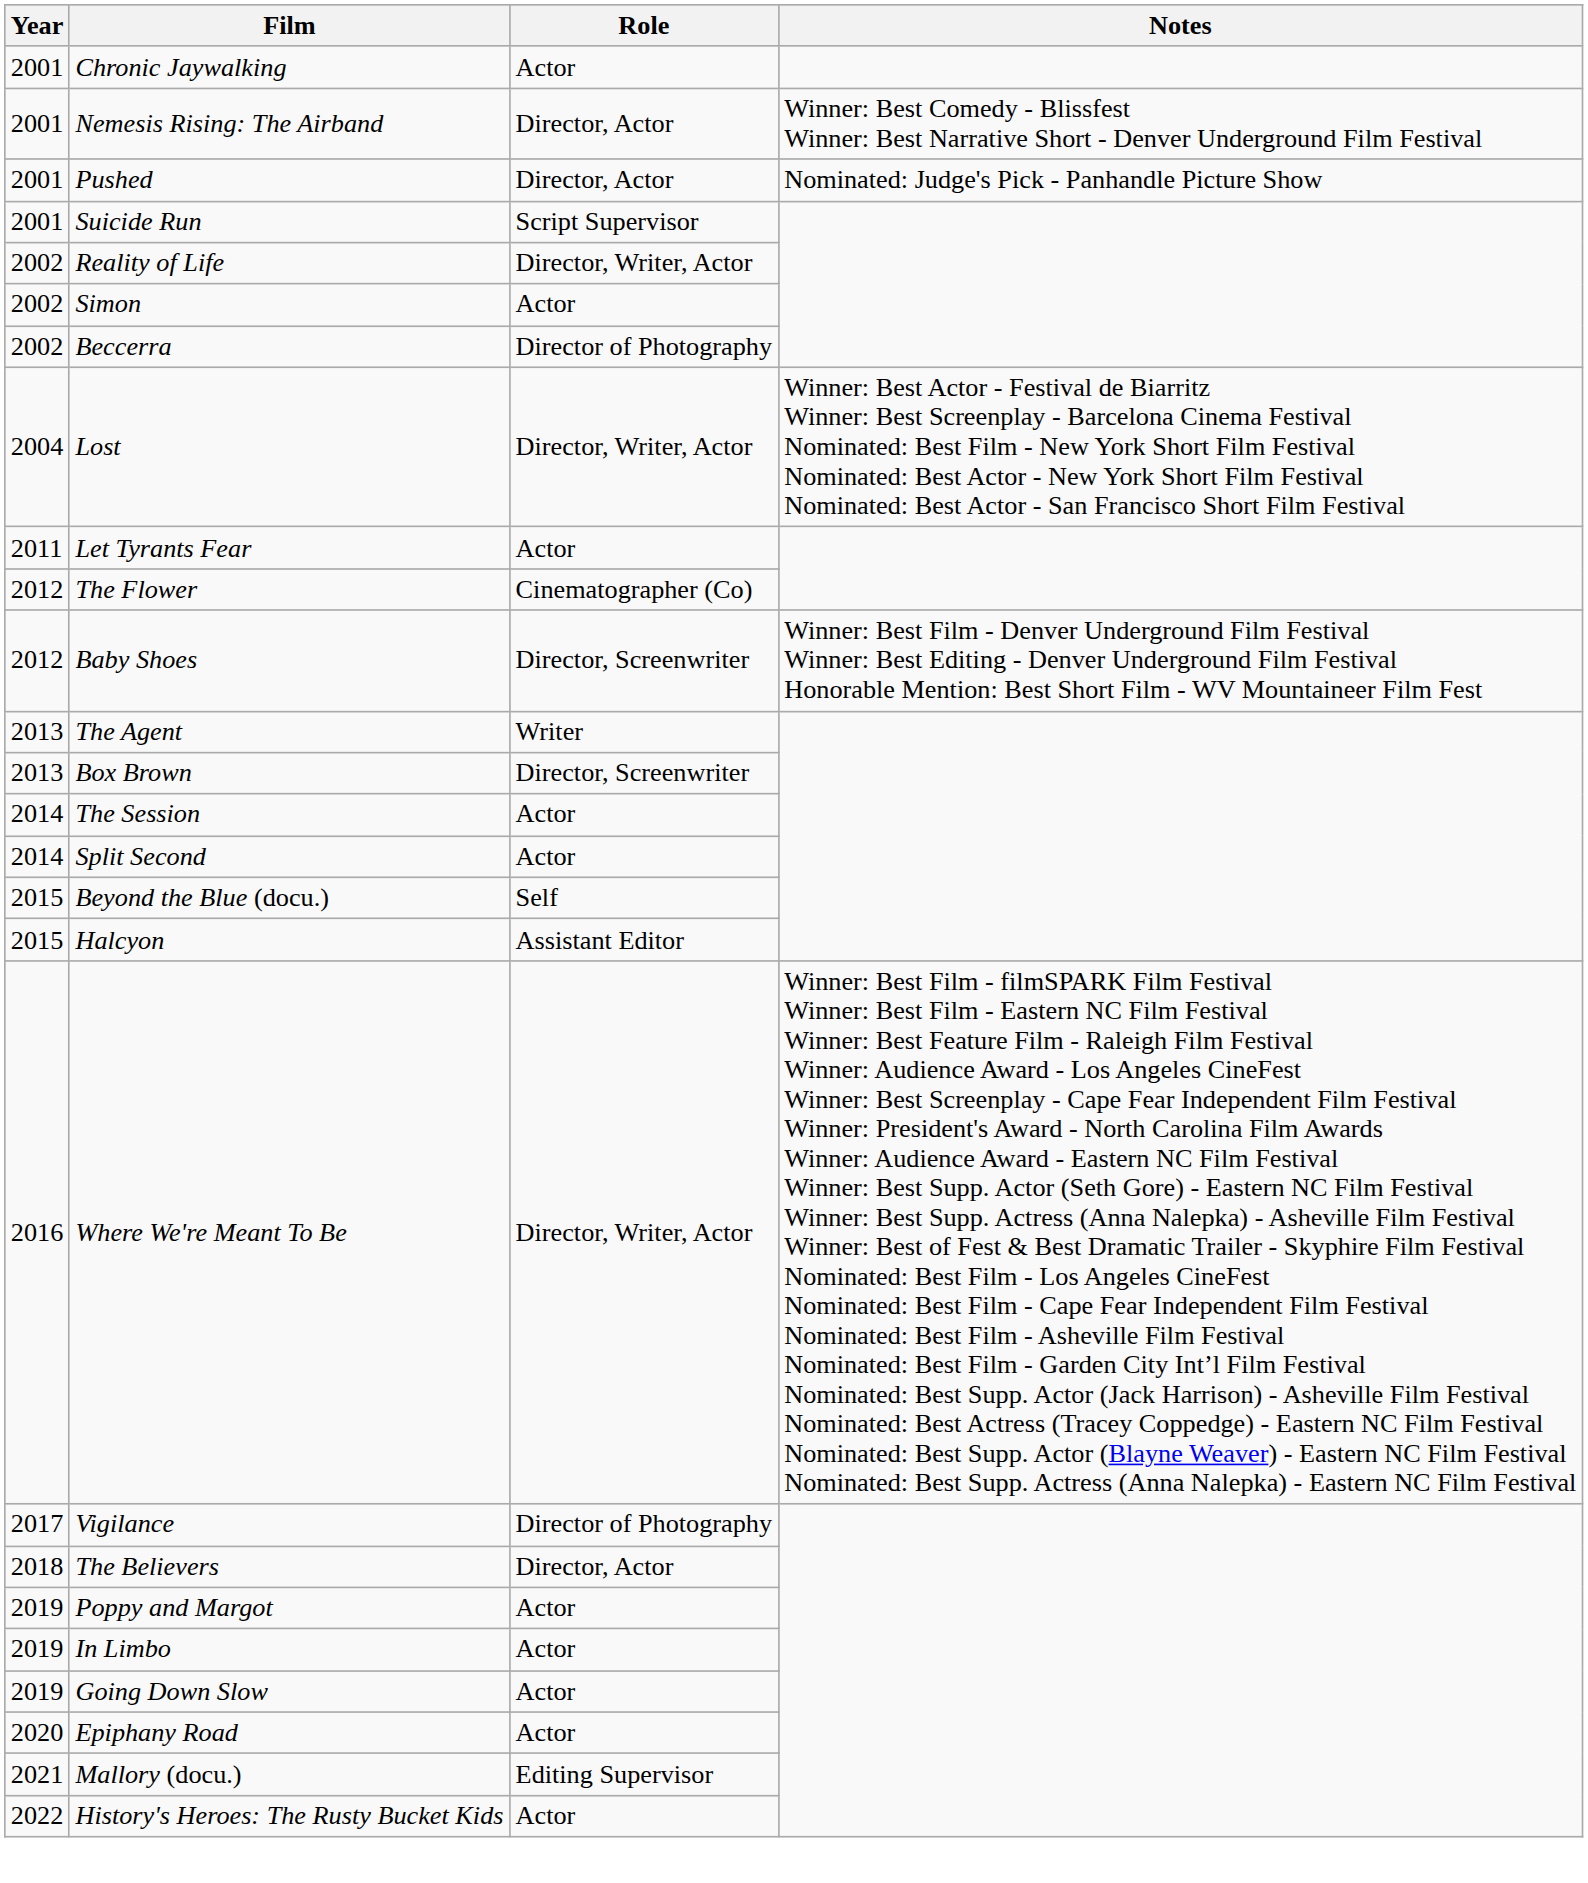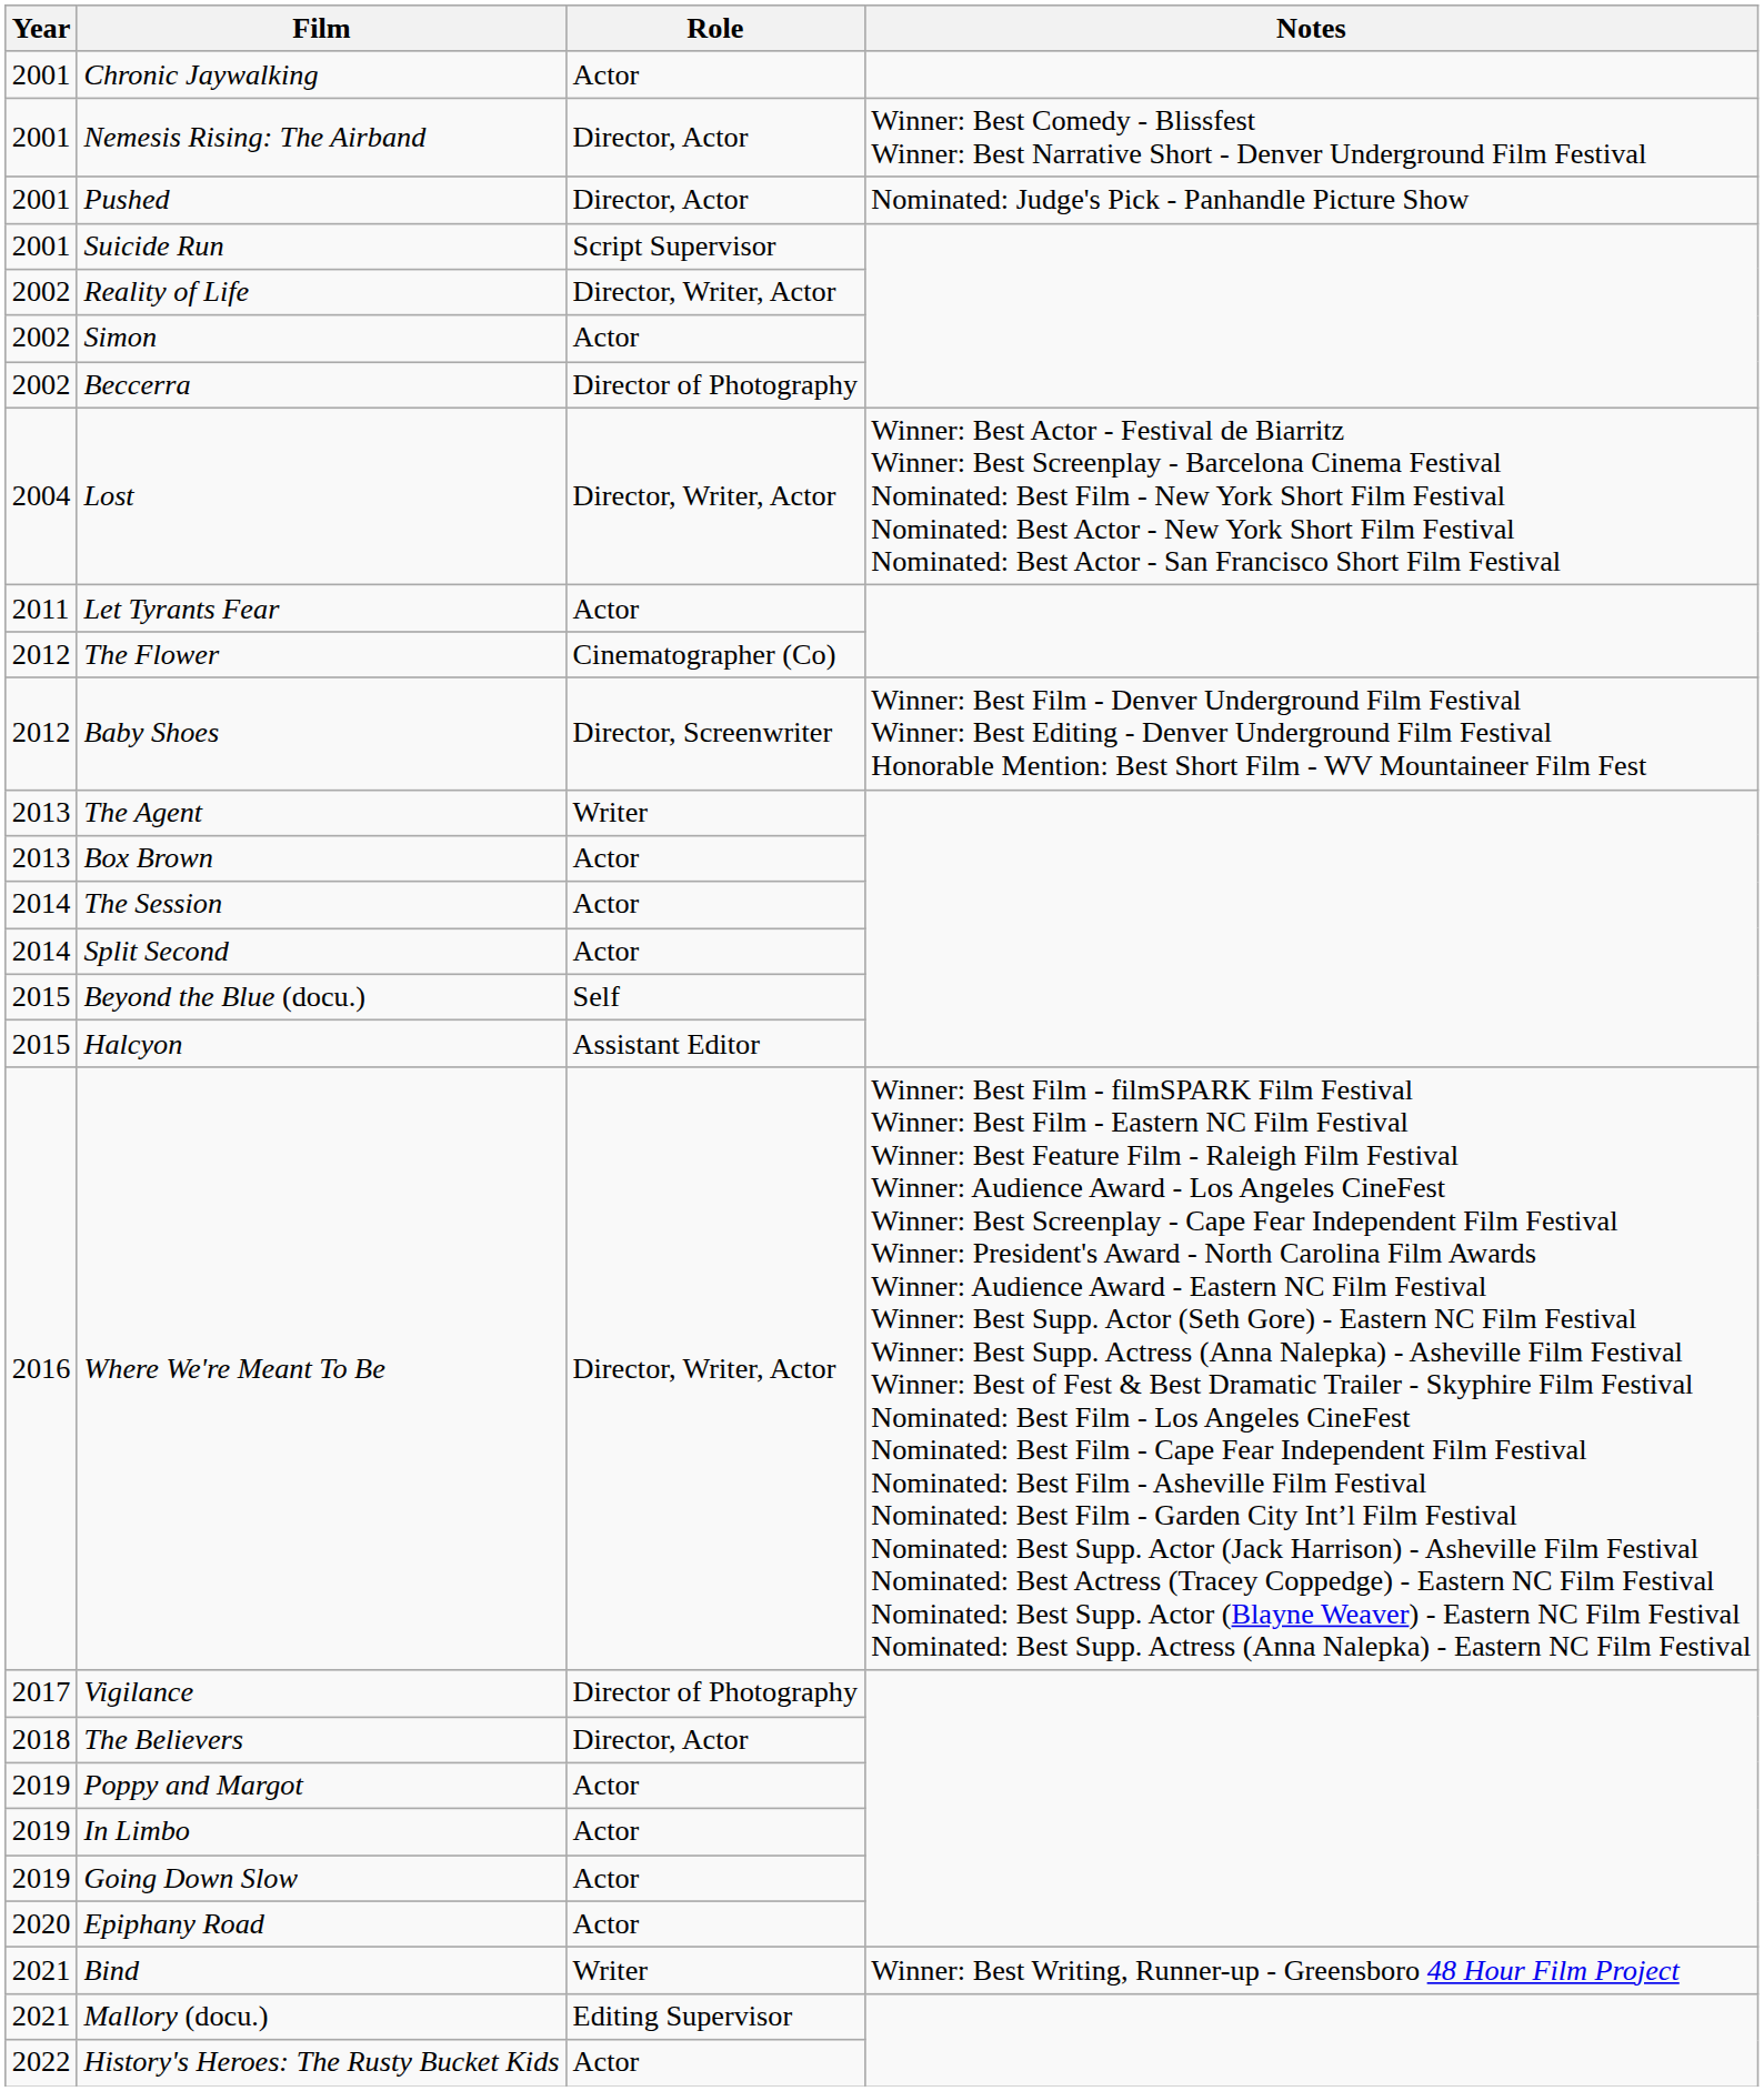Box Brown | Role: Director, Screenwriter -> Actor
+ row: 2021 | Bind | Writer | Winner: Best Writing, Runner-up - Greensboro 48 Hour Film Project
